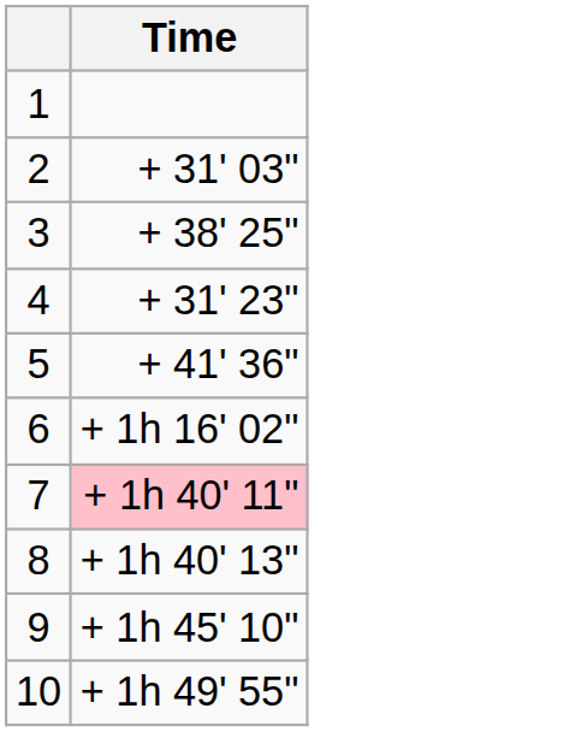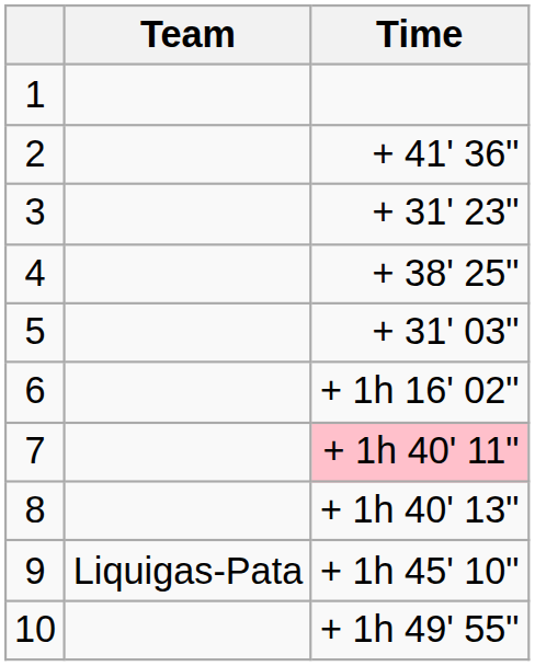+ column: Team | Liquigas-Pata
2 | Time: + 31' 03" -> + 41' 36"
3 | Time: + 38' 25" -> + 31' 23"
4 | Time: + 31' 23" -> + 38' 25"
5 | Time: + 41' 36" -> + 31' 03"
